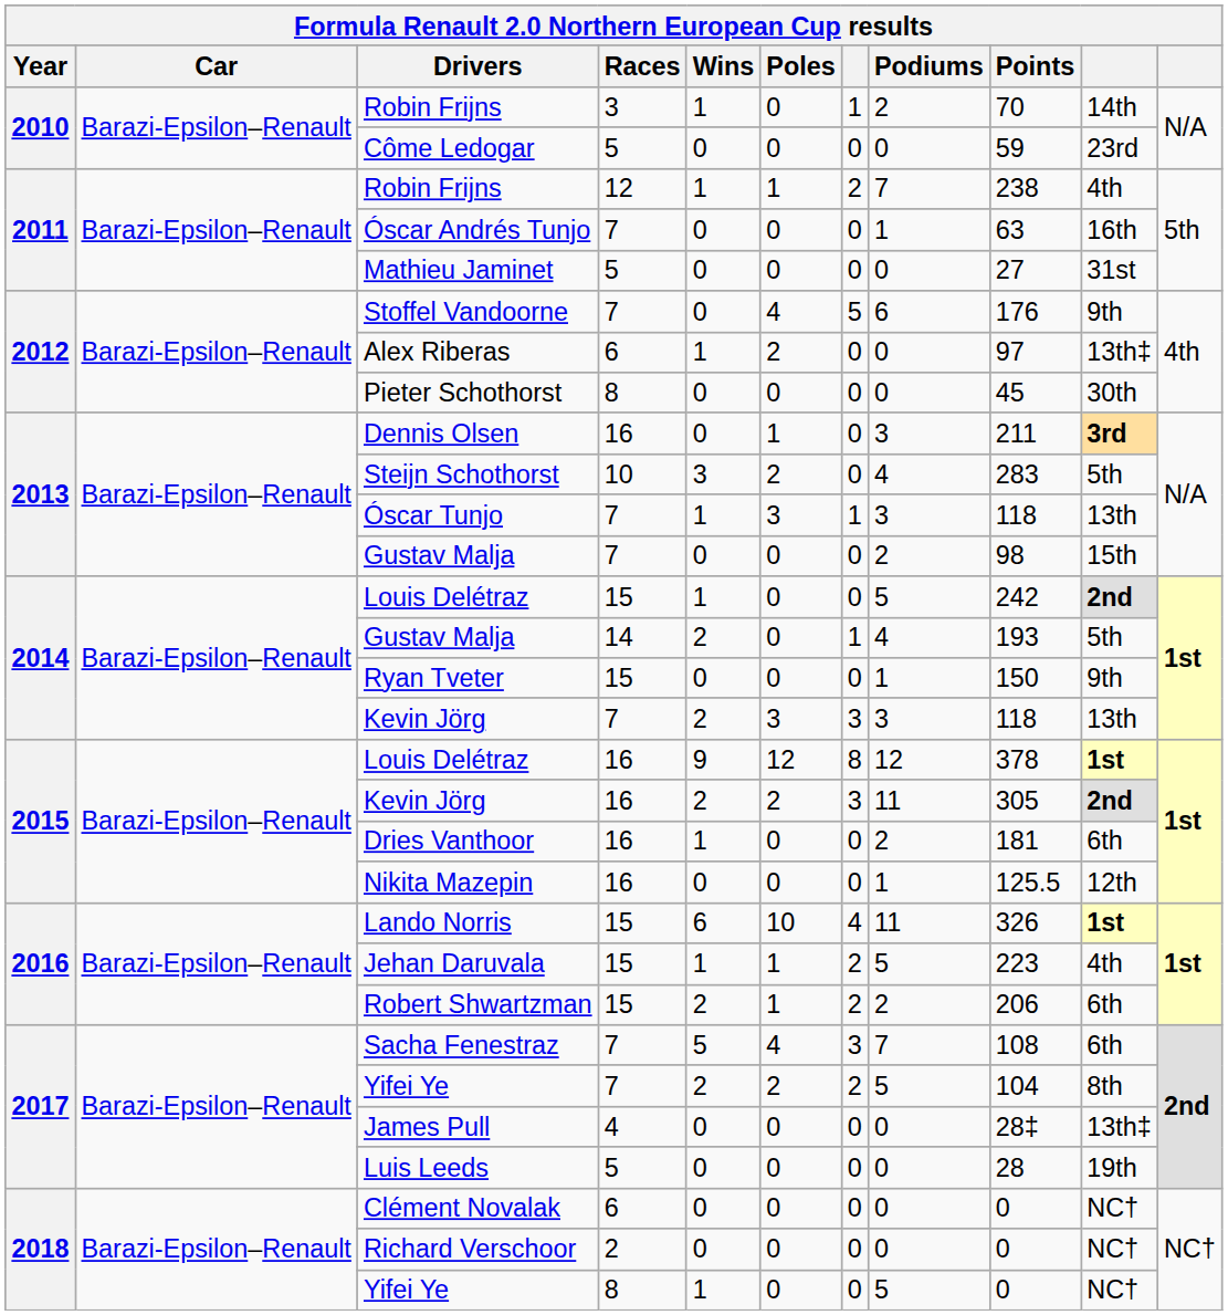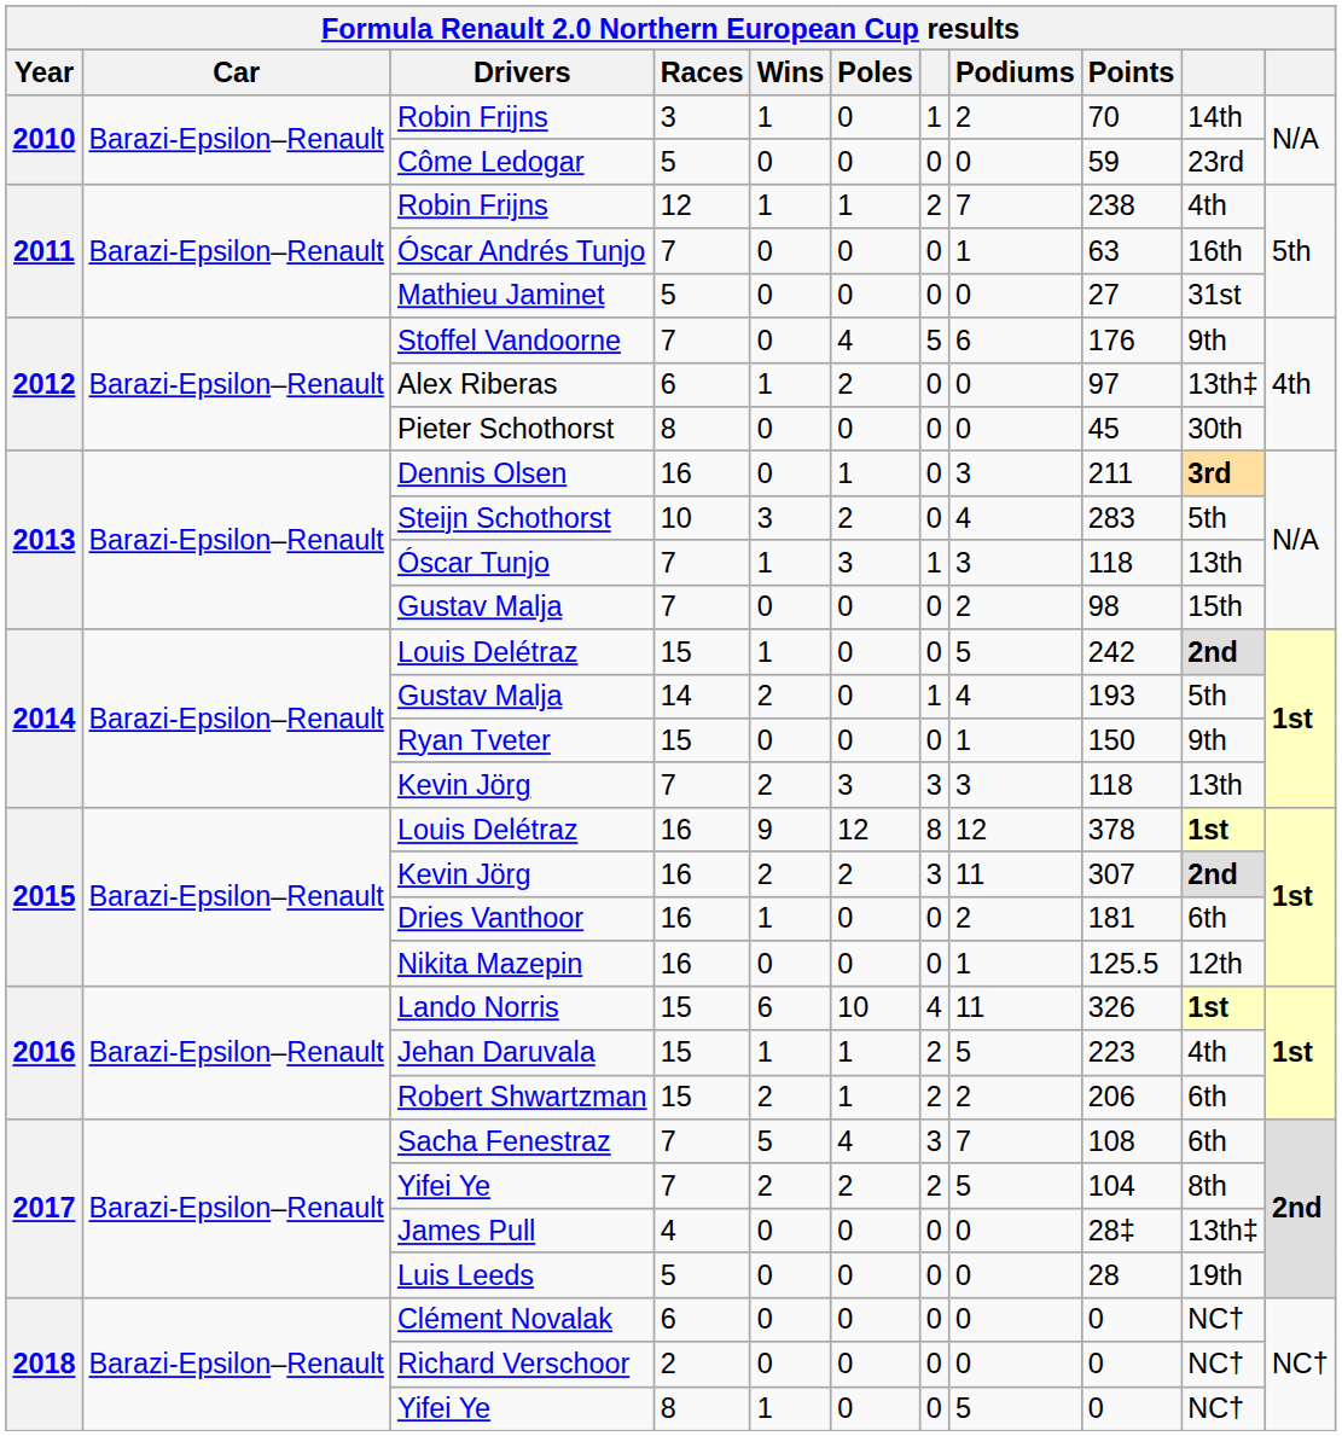Kevin Jörg / 16 | Points: 305 -> 307
